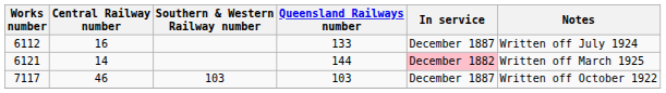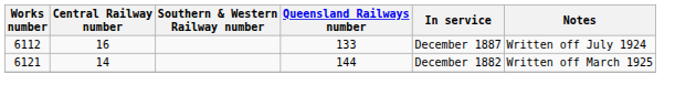6121 | In service: pink background -> no background
- row: 7117 | 46 | 103 | 103 | December 1887 | Written off October 1922
